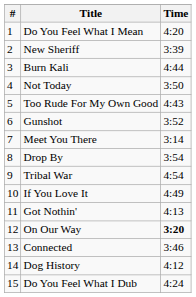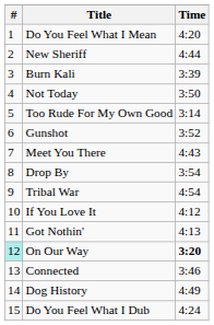New Sheriff | Time: 3:39 -> 4:44
Burn Kali | Time: 4:44 -> 3:39
Too Rude For My Own Good | Time: 4:43 -> 3:14
Meet You There | Time: 3:14 -> 4:43
If You Love It | Time: 4:49 -> 4:12
On Our Way | #: no background -> paleturquoise background
Dog History | Time: 4:12 -> 4:49
